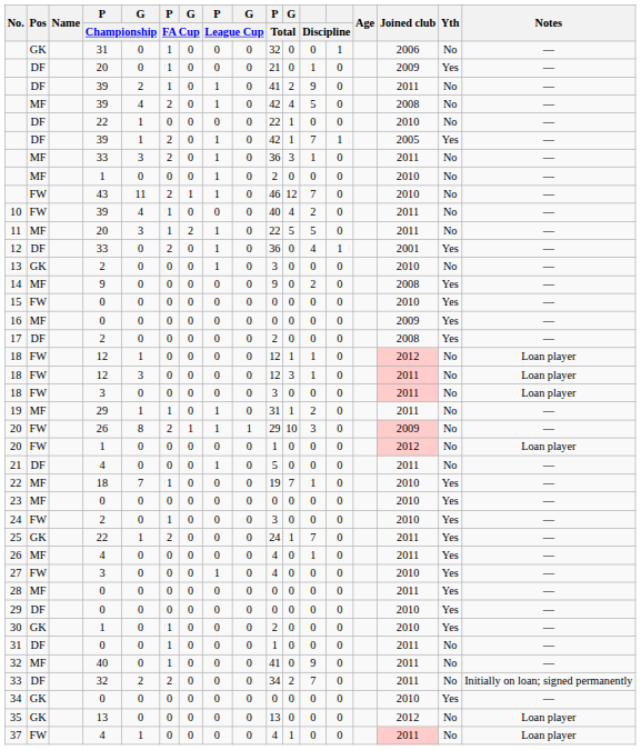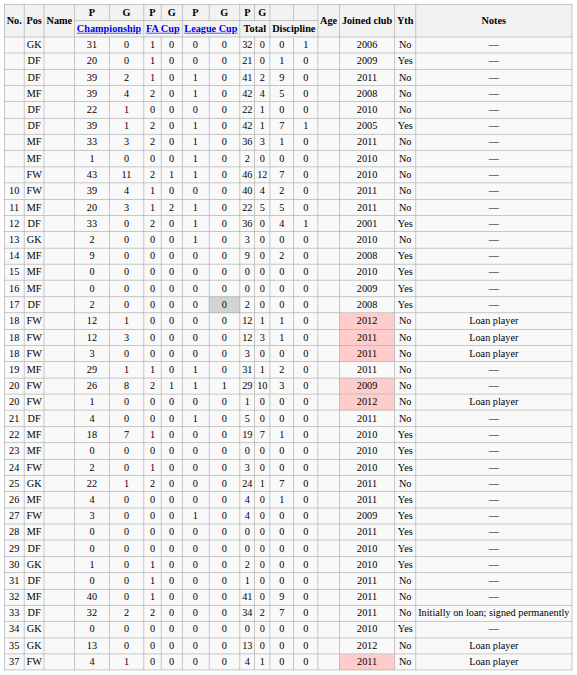15 | Pos: FW -> MF
17 | G / League Cup: no background -> lightgrey background
25 | Yth: Yes -> No
27 | Joined club: 2010 -> 2009
